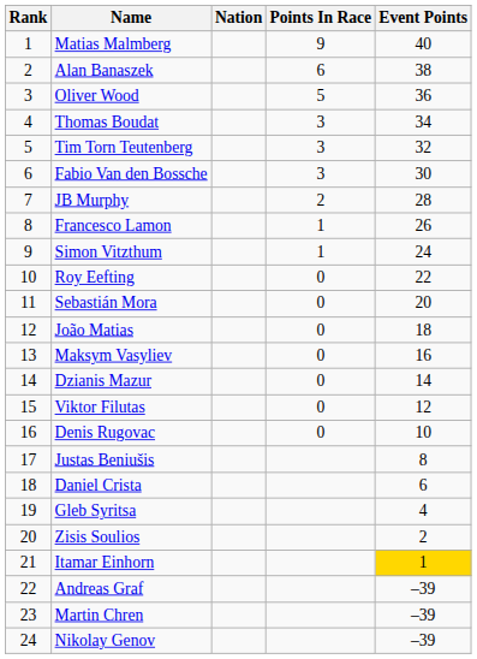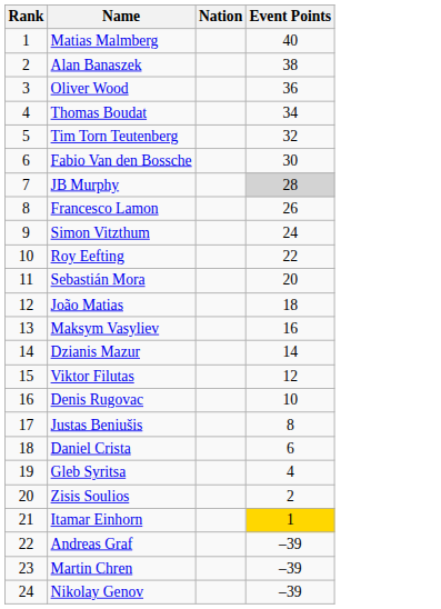- column: Points In Race | 9 | 6 | 5 | 3 | 3 | 3 | 2 | 1 | 1 | 0 | 0 | 0 | 0 | 0 | 0 | 0
JB Murphy | Event Points: no background -> lightgrey background
